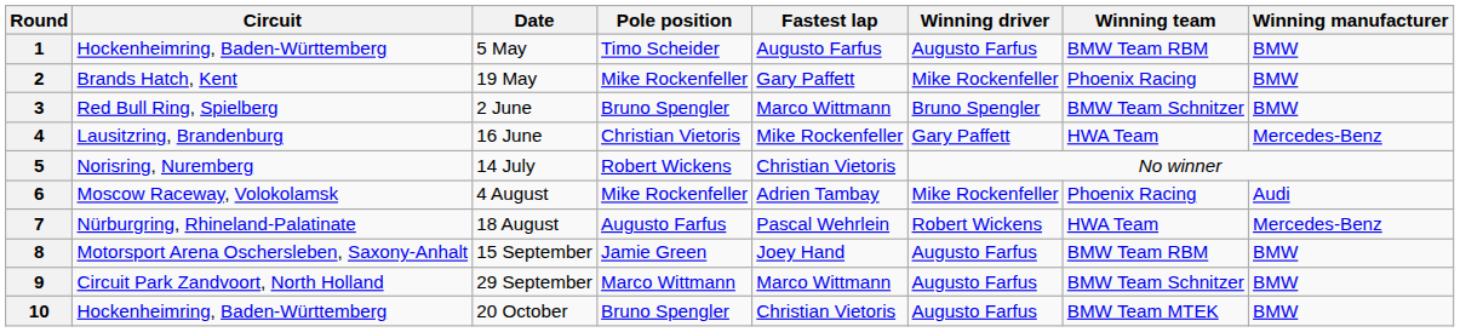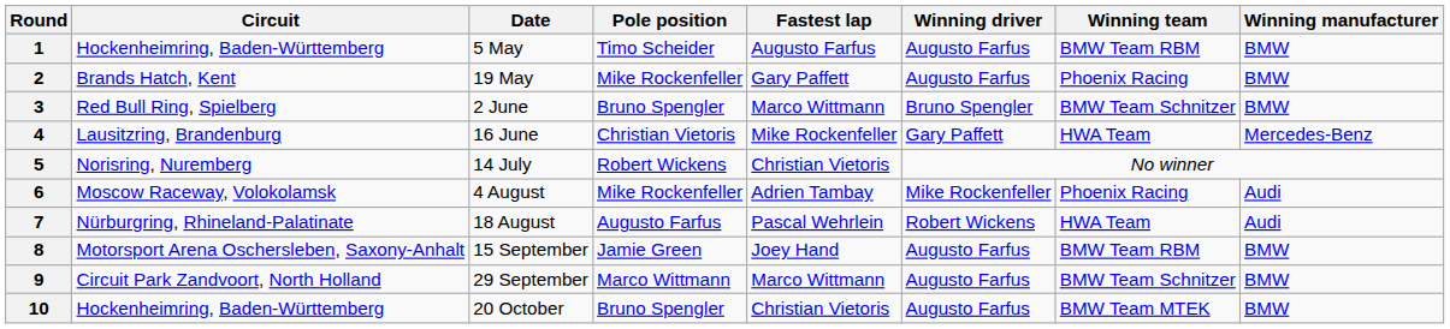2 | Winning driver: Mike Rockenfeller -> Augusto Farfus
7 | Winning manufacturer: Mercedes-Benz -> Audi
